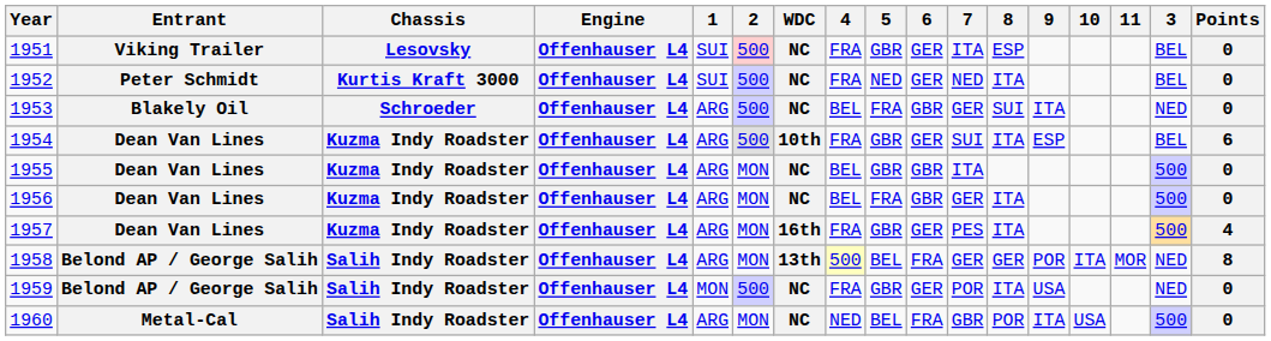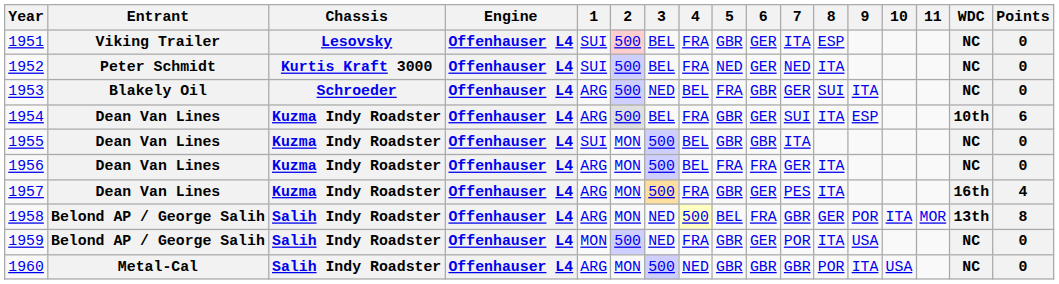columns swapped: 3 <-> WDC
1955 | 1: ARG -> SUI
1956 | 6: GBR -> FRA
1958 | 7: GER -> GBR
1960 | 5: BEL -> GBR
1960 | 6: FRA -> GBR
